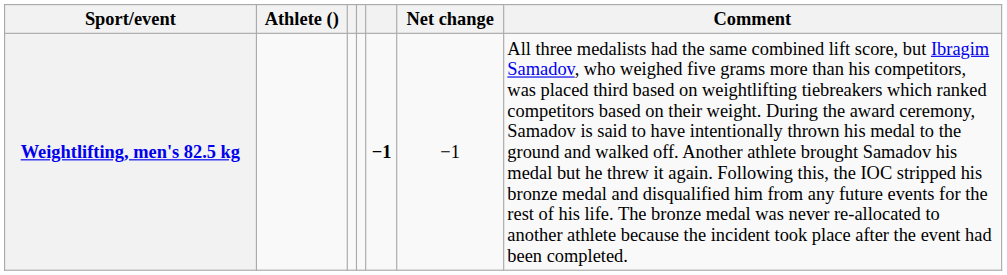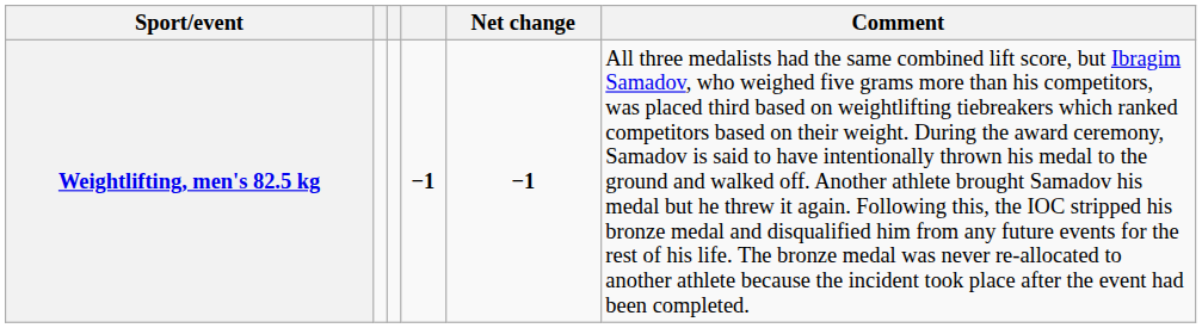- column: Athlete ()
Weightlifting, men's 82.5 kg | Net change: normal -> bold
